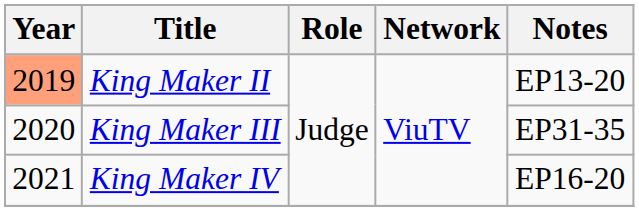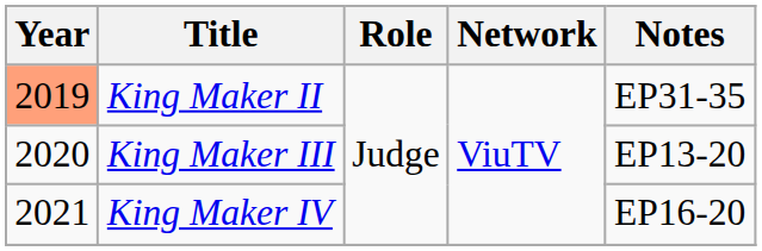King Maker II | Notes: EP13-20 -> EP31-35
King Maker III | Notes: EP31-35 -> EP13-20
